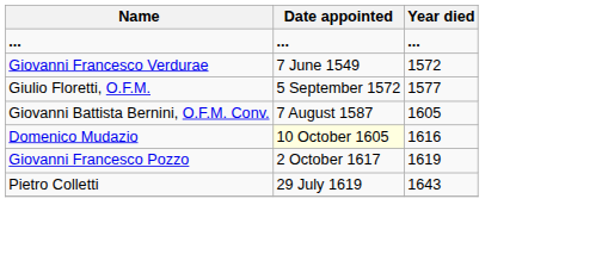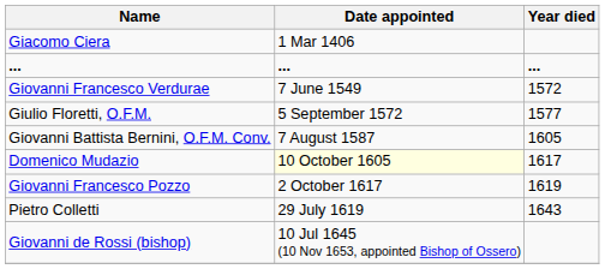+ row: Giacomo Ciera | 1 Mar 1406
Domenico Mudazio | Year died: 1616 -> 1617
+ row: Giovanni de Rossi (bishop) | 10 Jul 1645 (10 Nov 1653, appointed Bishop of Ossero)
